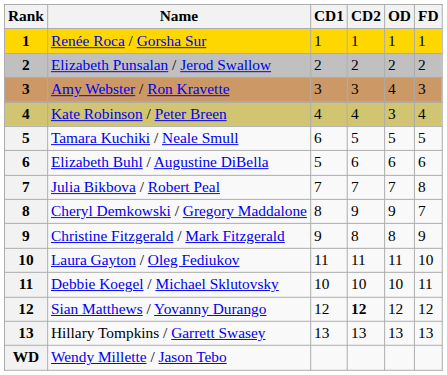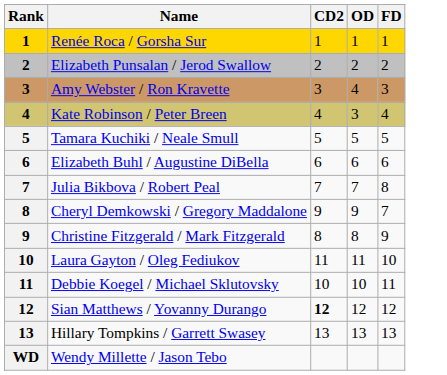- column: CD1 | 1 | 2 | 3 | 4 | 6 | 5 | 7 | 8 | 9 | 11 | 10 | 12 | 13
